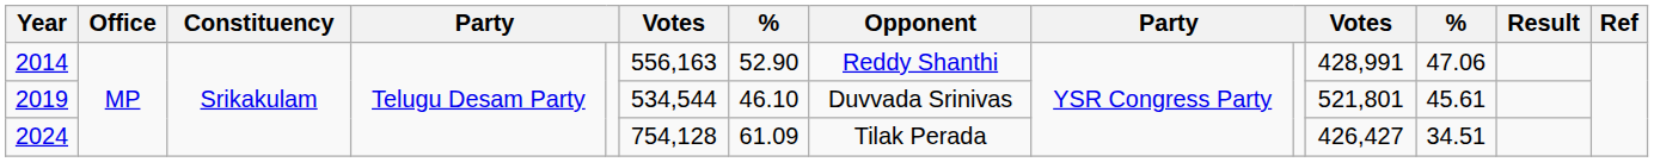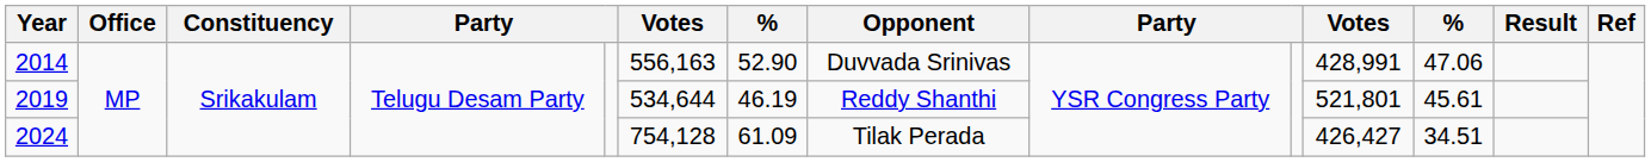2014 | Opponent: Reddy Shanthi -> Duvvada Srinivas
2019 | column 6: 534,544 -> 534,644
2019 | column 7: 46.10 -> 46.19
2019 | Opponent: Duvvada Srinivas -> Reddy Shanthi
